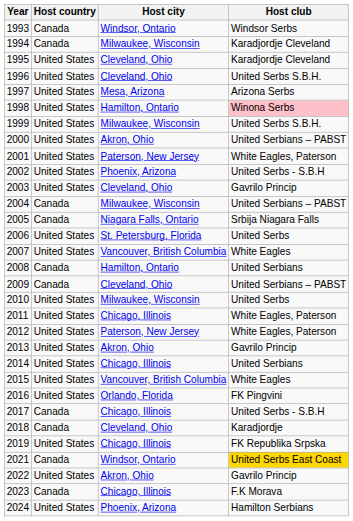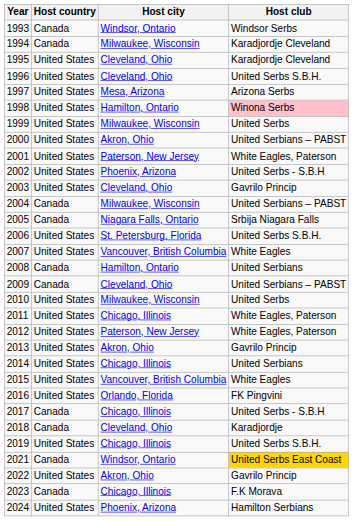1999 | Host club: United Serbs S.B.H. -> United Serbs
2006 | Host club: United Serbs -> United Serbs S.B.H.
2019 | Host club: FK Republika Srpska -> United Serbs S.B.H.
